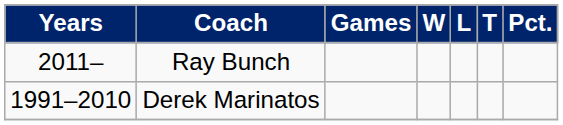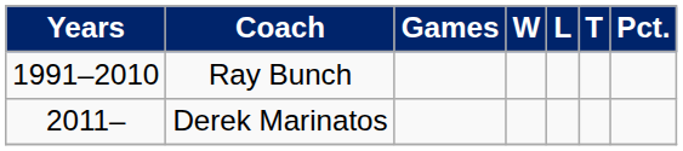Ray Bunch | Years: 2011– -> 1991–2010
Derek Marinatos | Years: 1991–2010 -> 2011–
